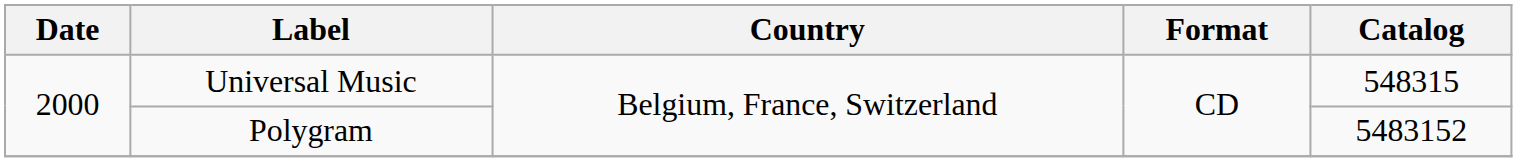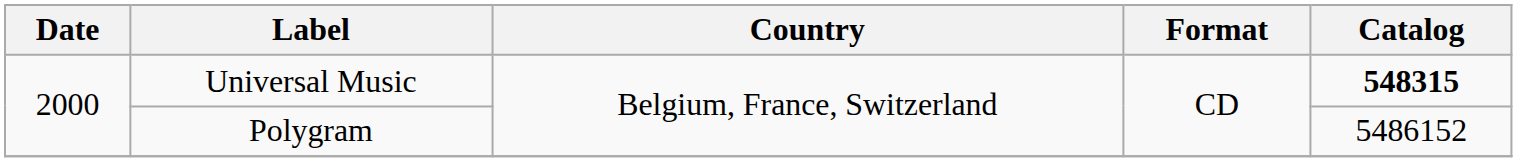Universal Music | Catalog: normal -> bold
Polygram | Catalog: 5483152 -> 5486152
